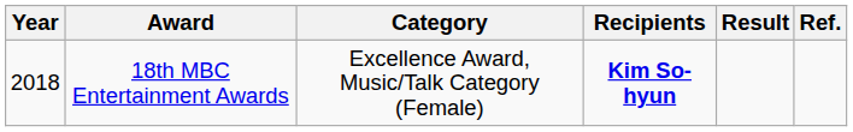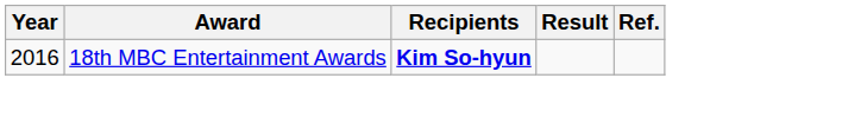- column: Category | Excellence Award, Music/Talk Category (Female)
18th MBC Entertainment Awards | Year: 2018 -> 2016
